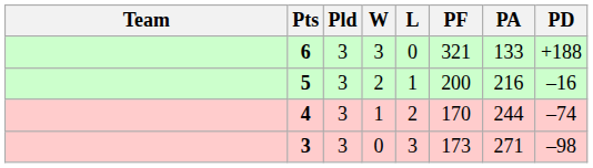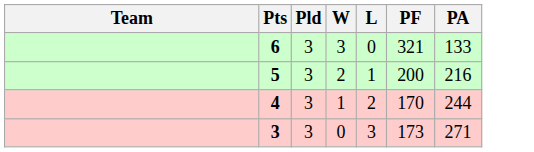- column: PD | +188 | –16 | –74 | –98
